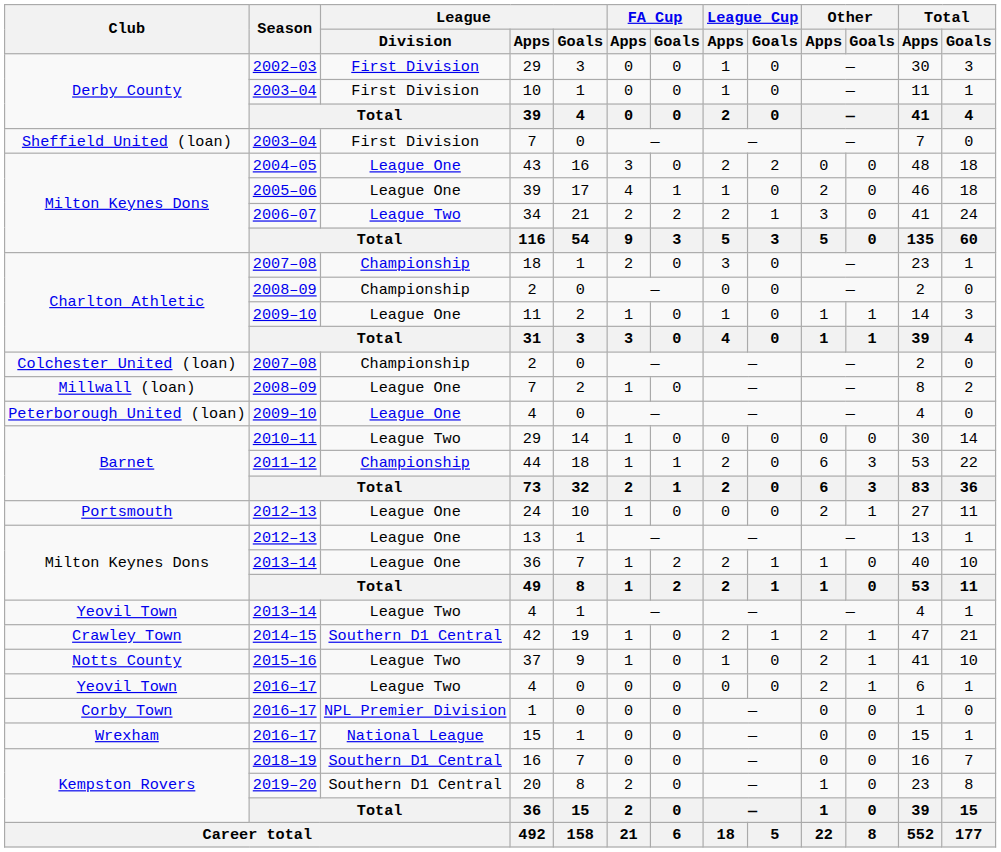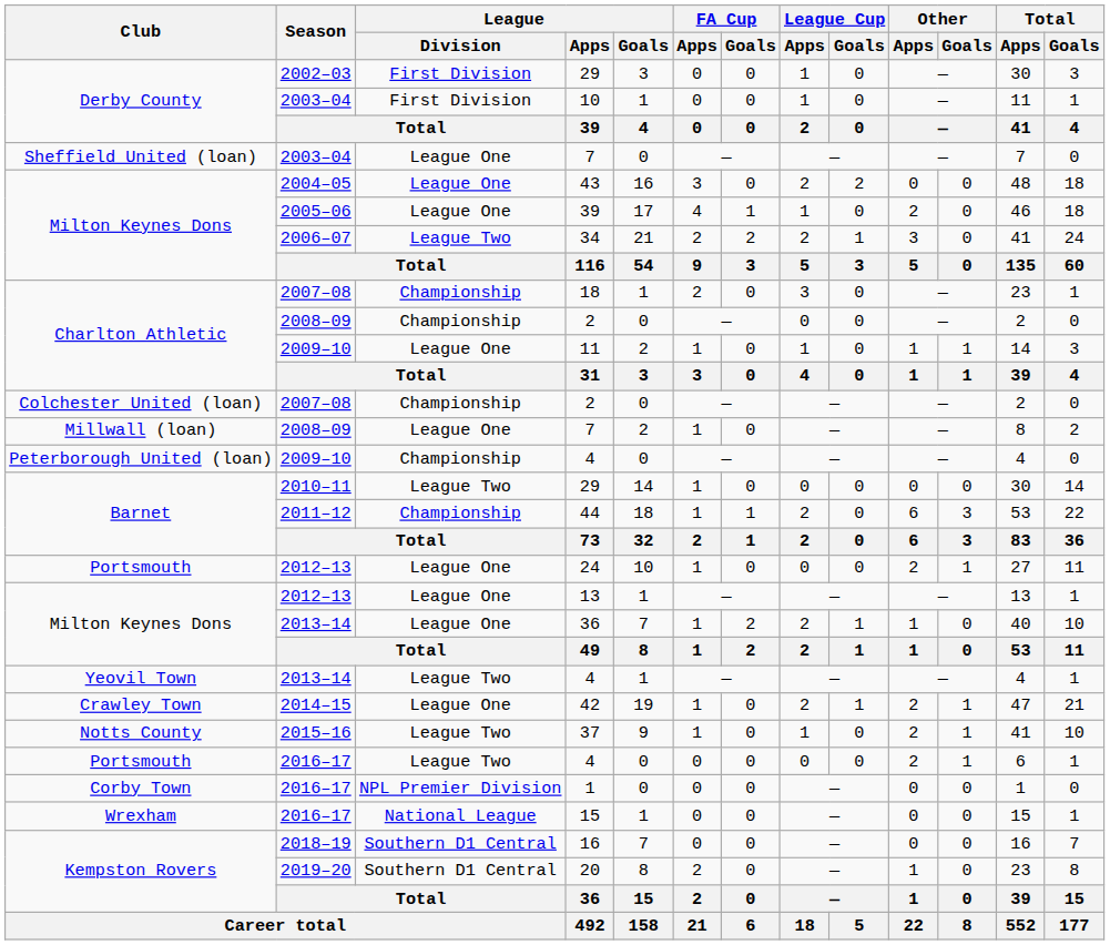2003–04 / 7 | League / Division: First Division -> League One
2009–10 / 4 | League / Division: League One -> Championship
42 | League / Division: Southern D1 Central -> League One
2016–17 / 4 | Club: Yeovil Town -> Portsmouth
